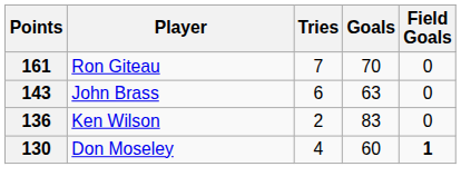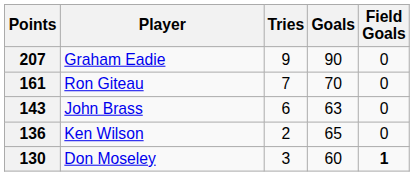+ row: 207 | Graham Eadie | 9 | 90 | 0
136 | Goals: 83 -> 65
130 | Tries: 4 -> 3
